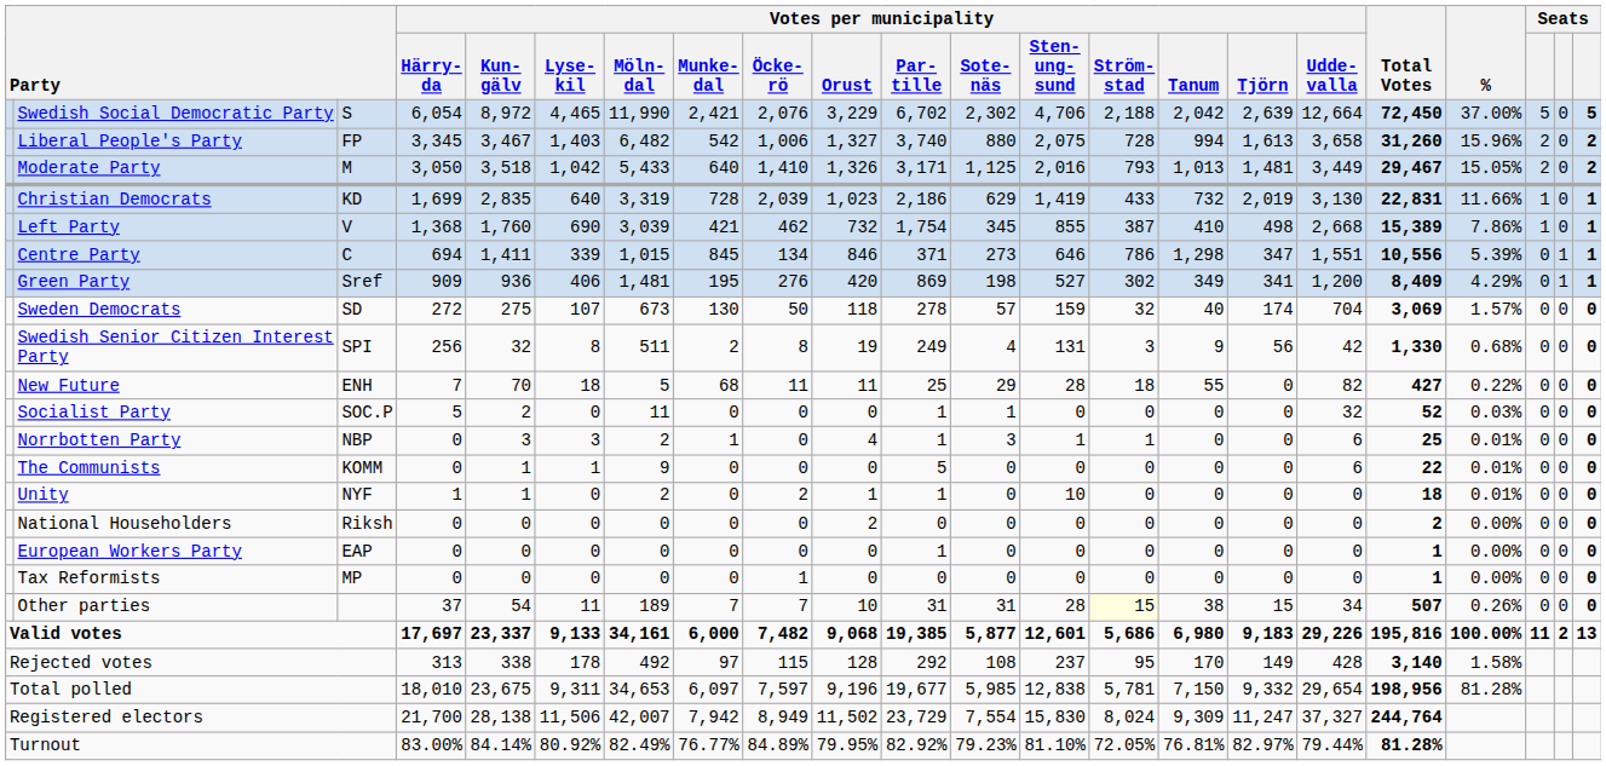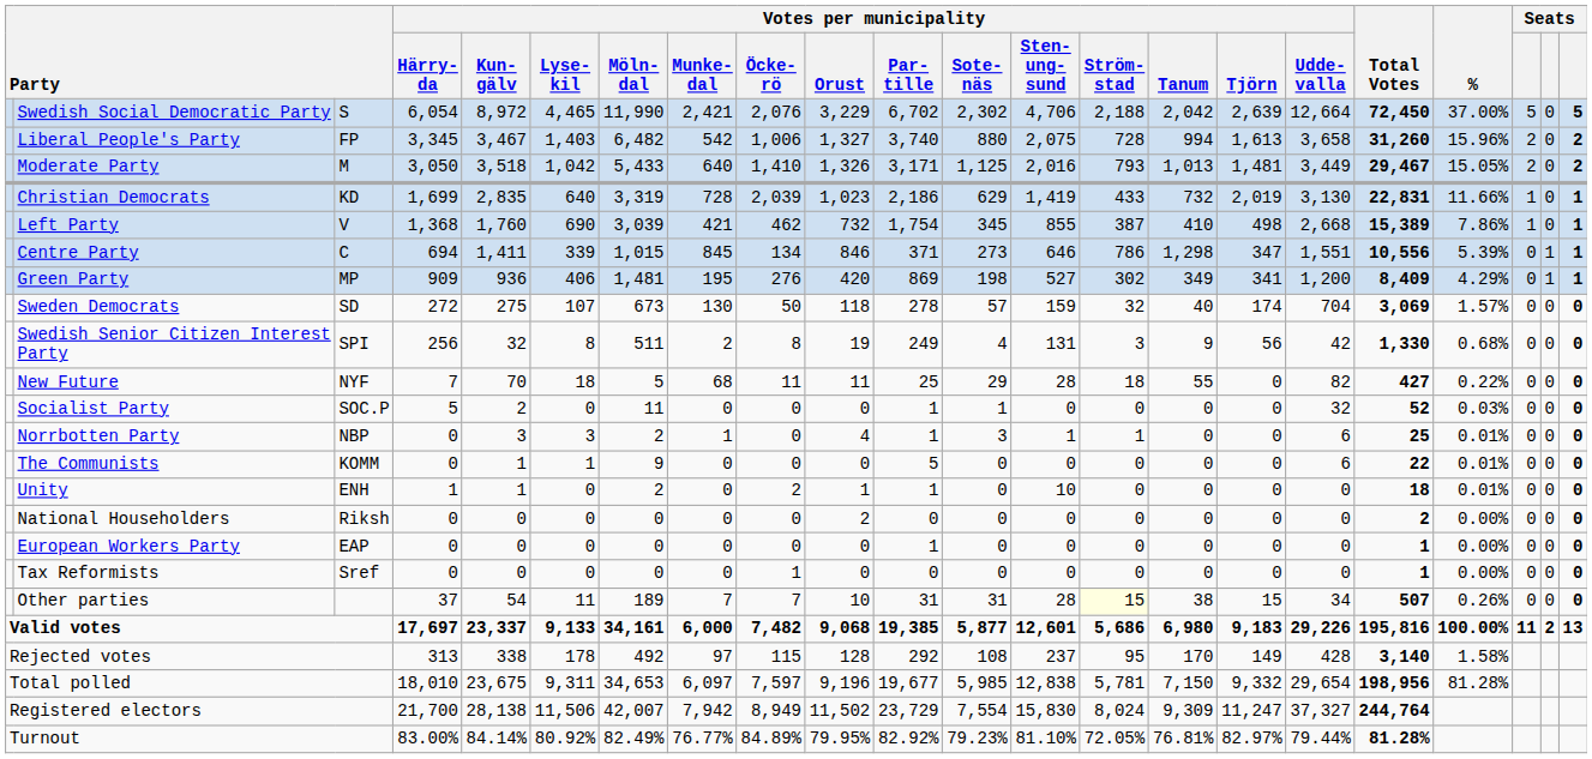Green Party | column 3: Sref -> MP
New Future | column 3: ENH -> NYF
Unity | column 3: NYF -> ENH
Tax Reformists | column 3: MP -> Sref
